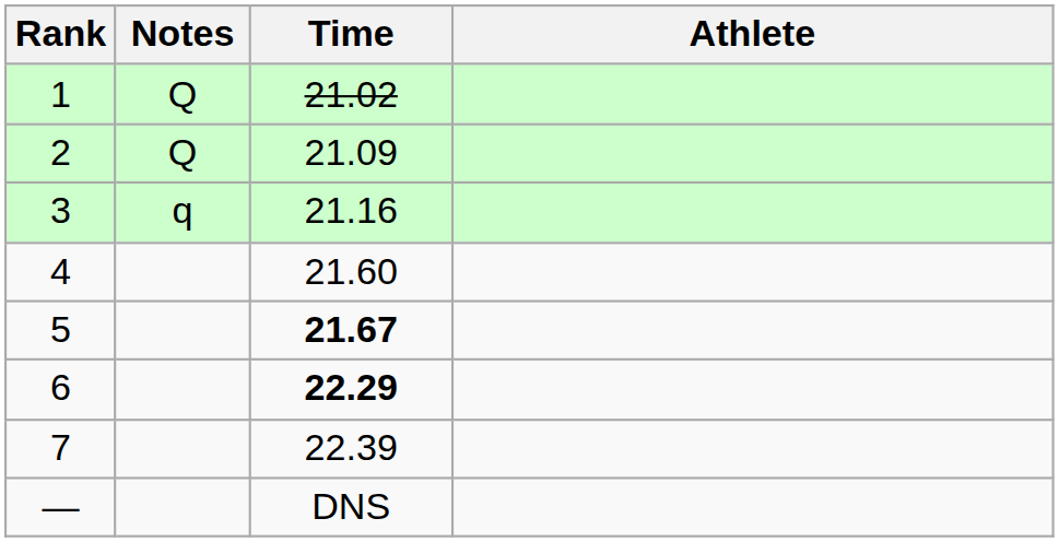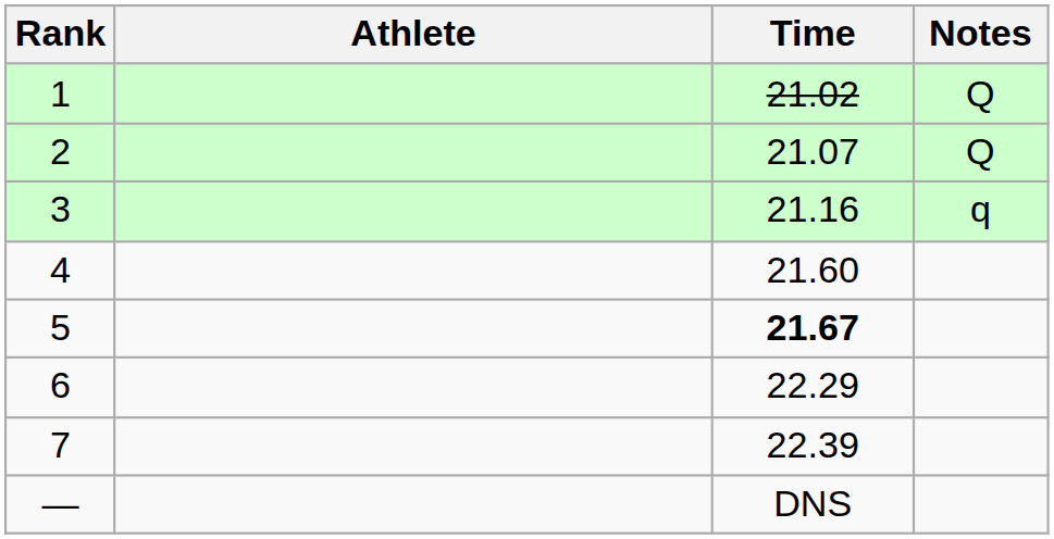columns swapped: Athlete <-> Notes
2 | Time: 21.09 -> 21.07
6 | Time: bold -> normal
